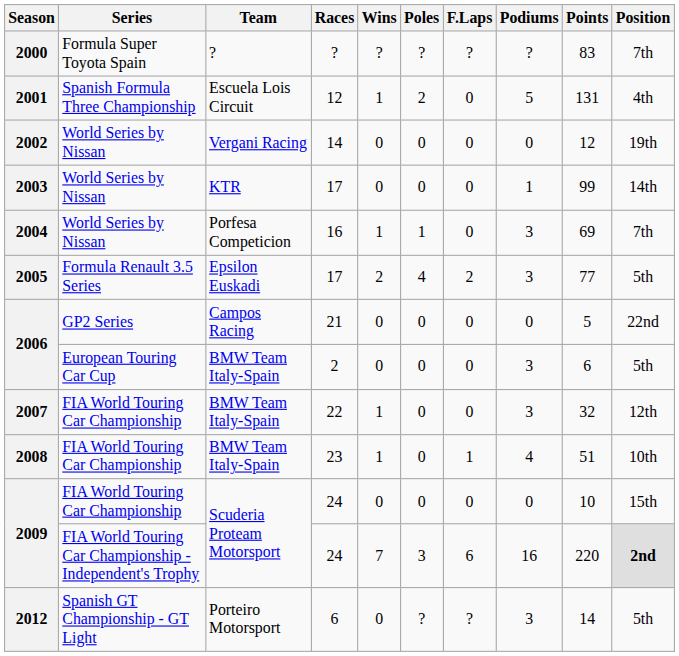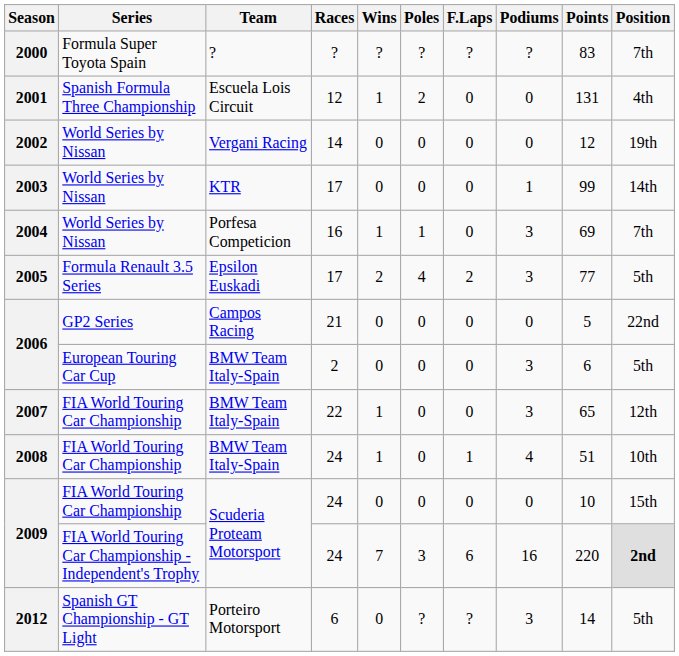2001 | Podiums: 5 -> 0
2007 | Points: 32 -> 65
2008 | Races: 23 -> 24
